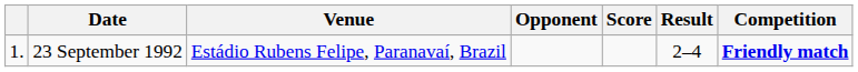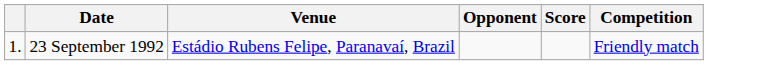- column: Result | 2–4
23 September 1992 | Competition: bold -> normal
